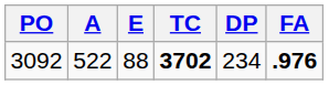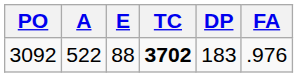3092 | DP: 234 -> 183
3092 | FA: bold -> normal
